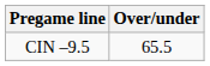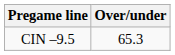CIN –9.5 | Over/under: 65.5 -> 65.3
